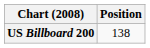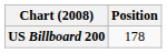US Billboard 200 | Position: 138 -> 178
